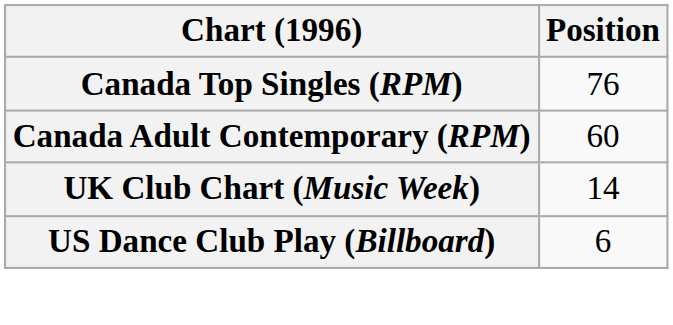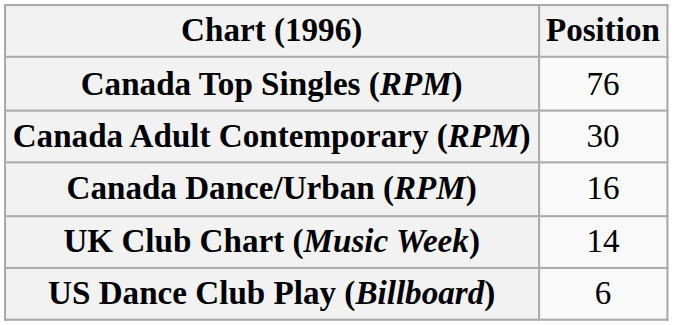Canada Adult Contemporary (RPM) | Position: 60 -> 30
+ row: Canada Dance/Urban (RPM) | 16
